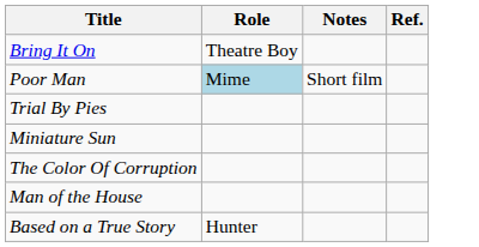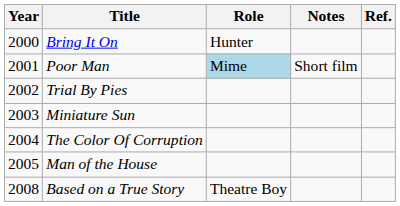+ column: Year | 2000 | 2001 | 2002 | 2003 | 2004 | 2005 | 2008
Bring It On | Role: Theatre Boy -> Hunter
Based on a True Story | Role: Hunter -> Theatre Boy
